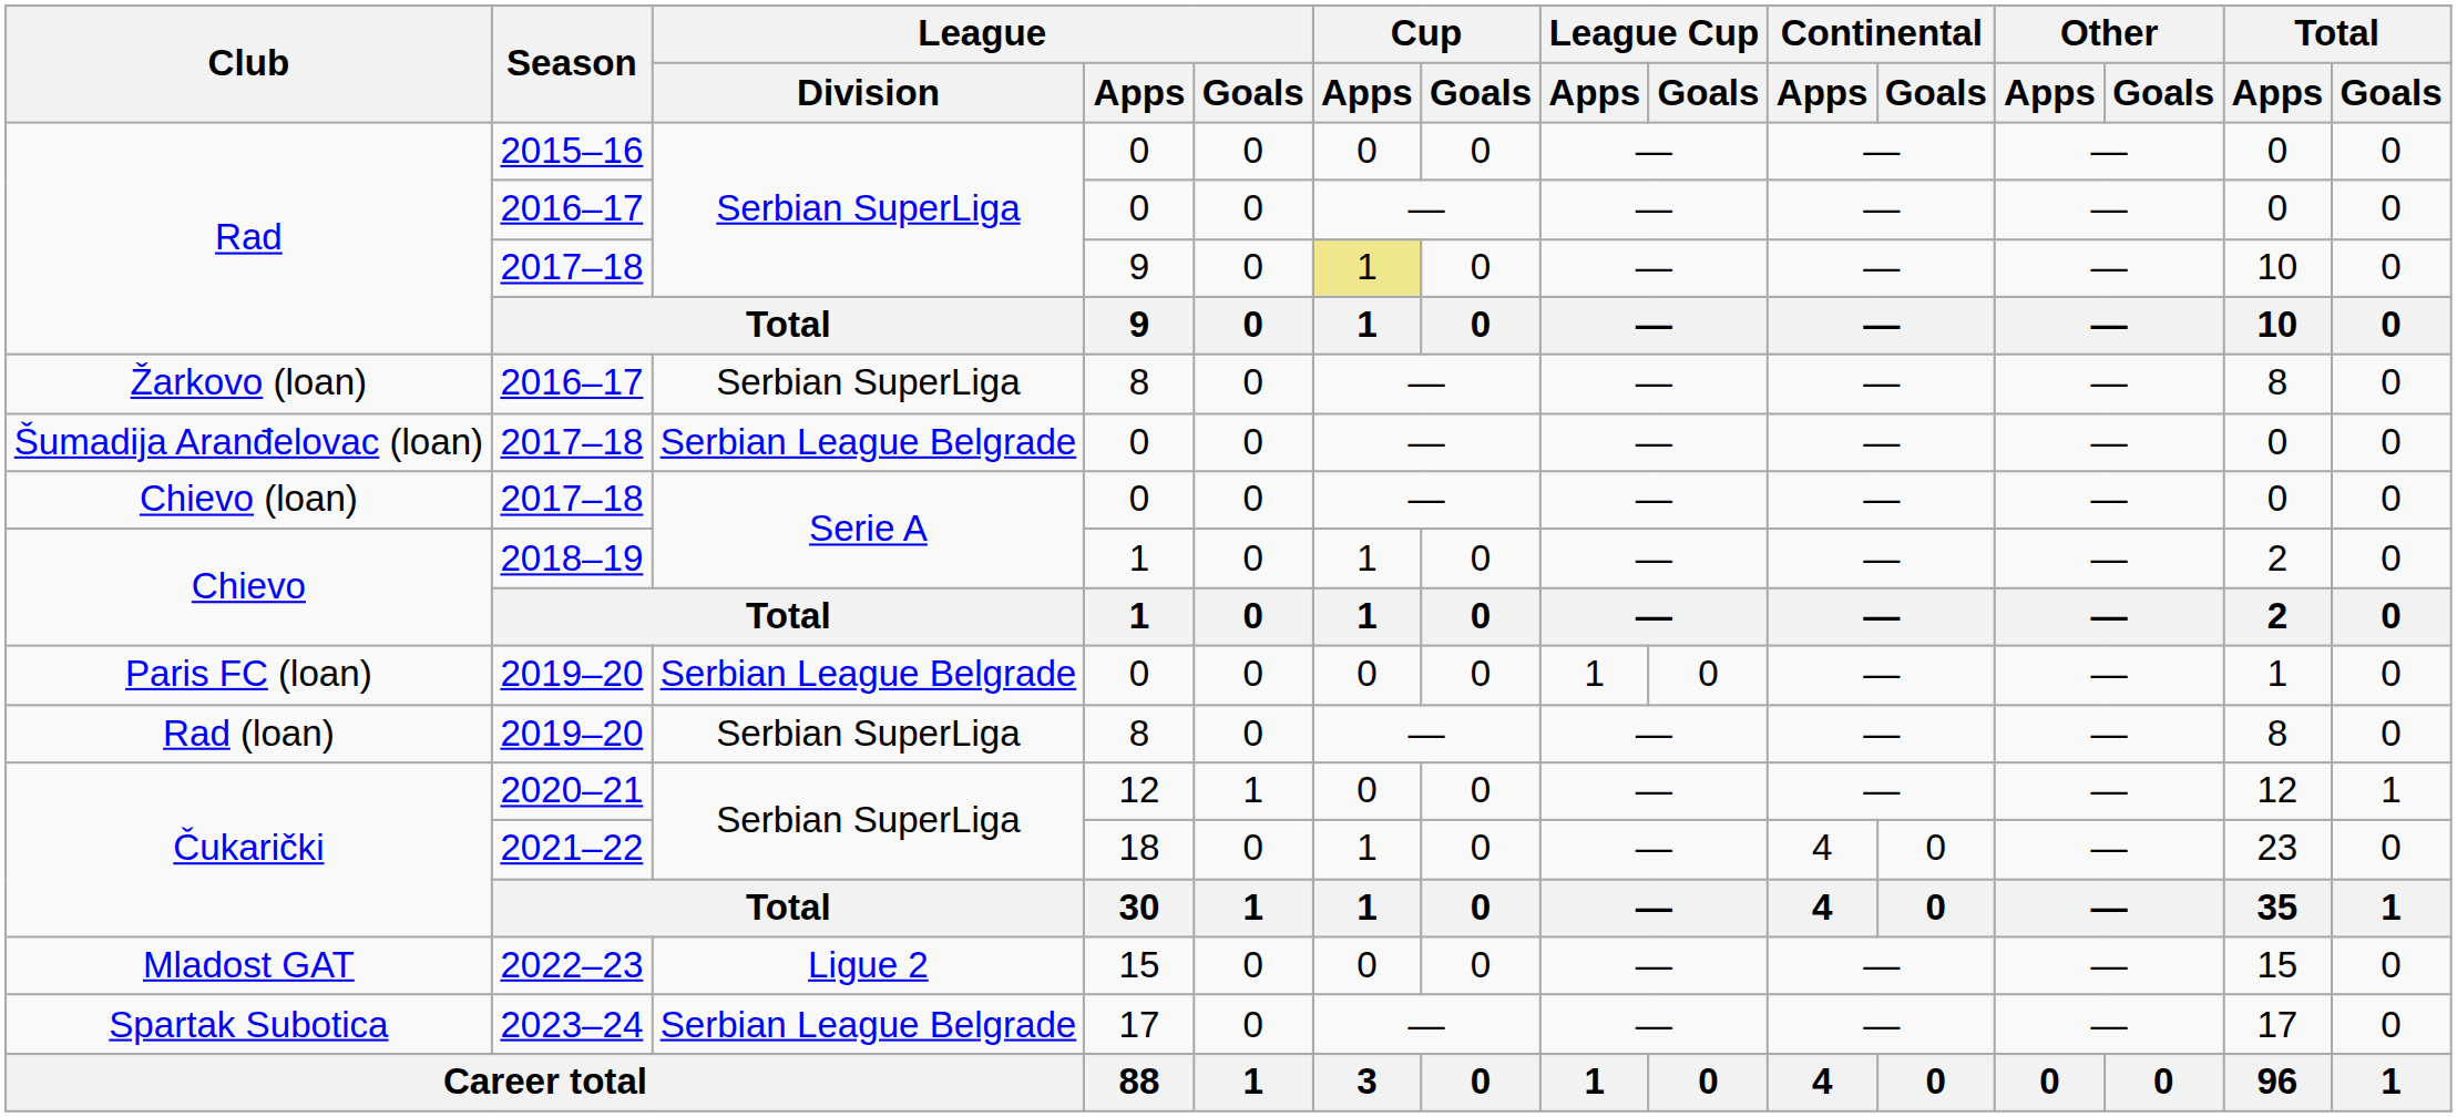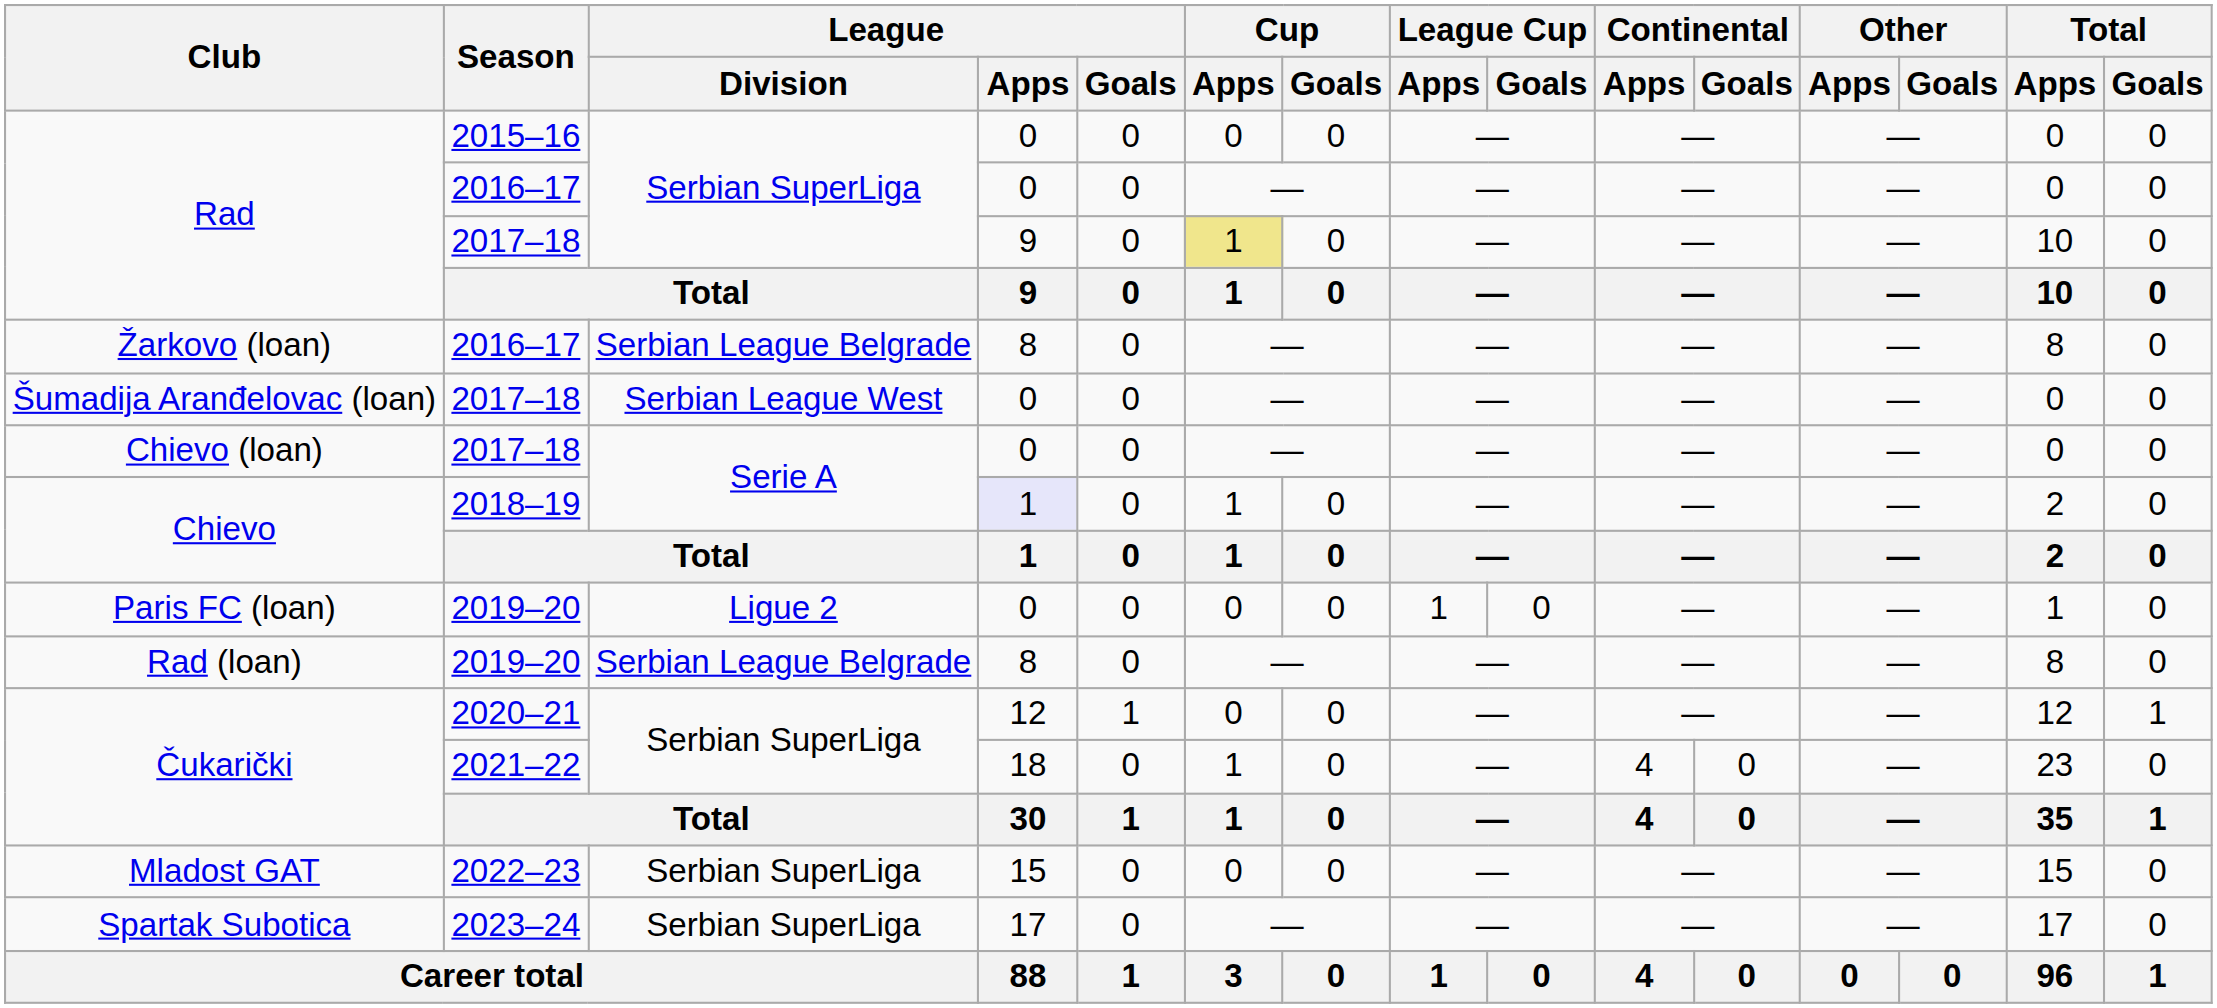Žarkovo (loan) | League / Division: Serbian SuperLiga -> Serbian League Belgrade
Šumadija Aranđelovac (loan) | League / Division: Serbian League Belgrade -> Serbian League West
Chievo / 2018–19 | League / Apps: no background -> lavender background
Paris FC (loan) | League / Division: Serbian League Belgrade -> Ligue 2
Rad (loan) | League / Division: Serbian SuperLiga -> Serbian League Belgrade
Mladost GAT | League / Division: Ligue 2 -> Serbian SuperLiga
Spartak Subotica | League / Division: Serbian League Belgrade -> Serbian SuperLiga
